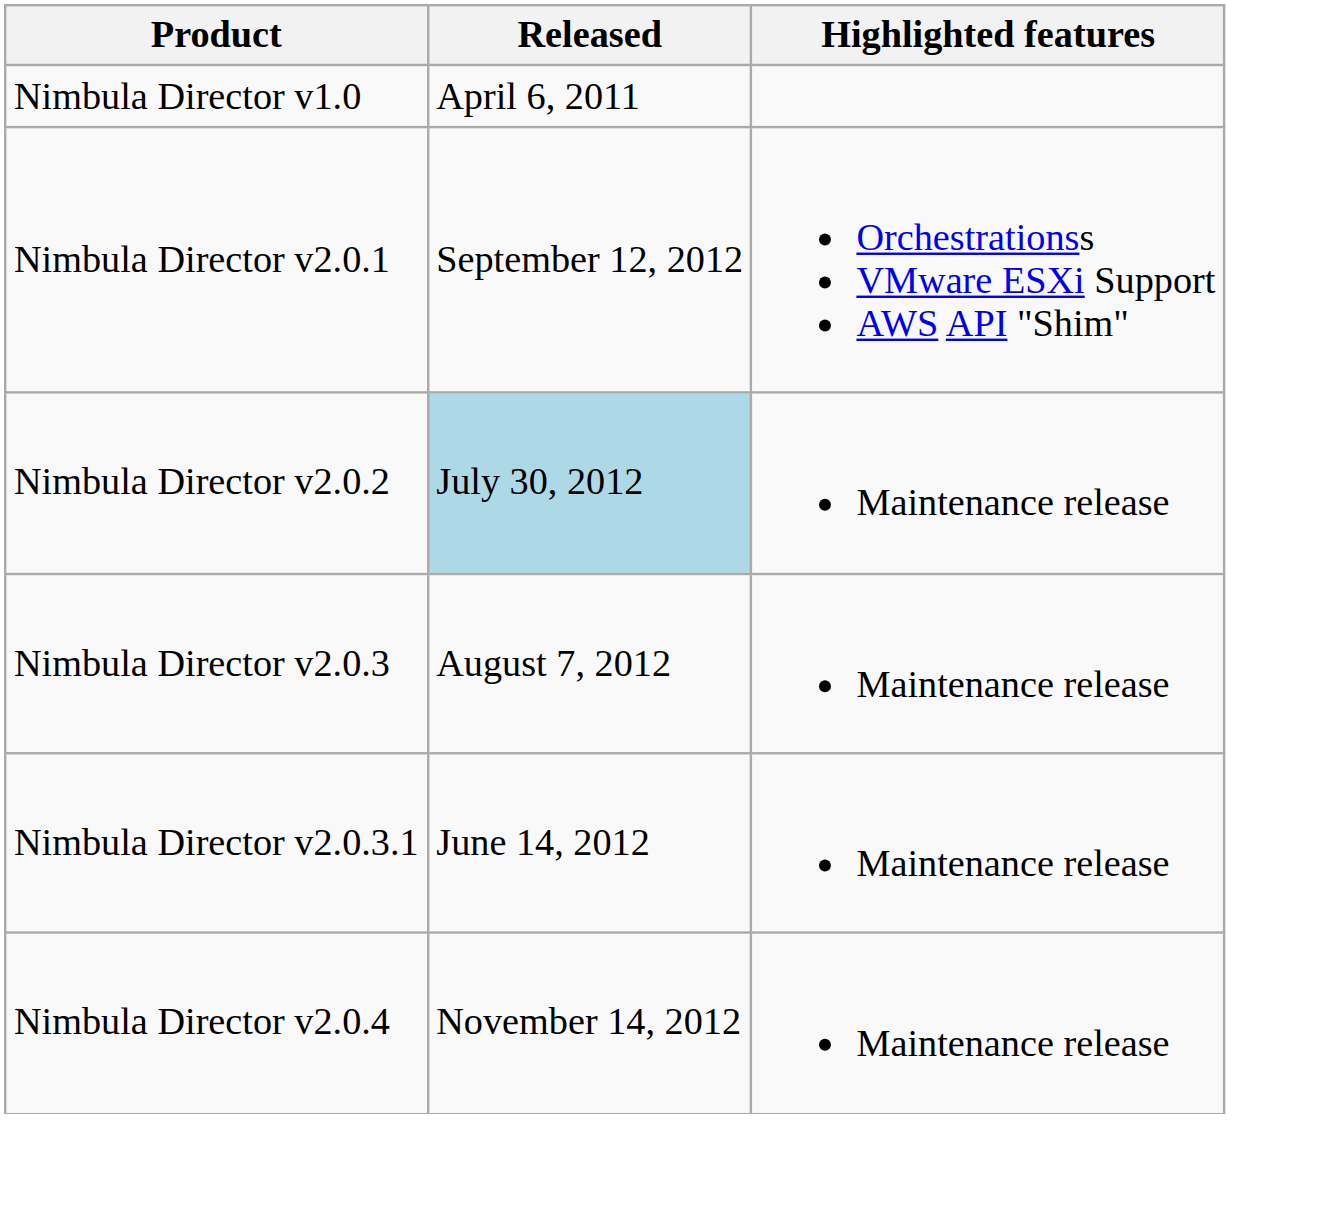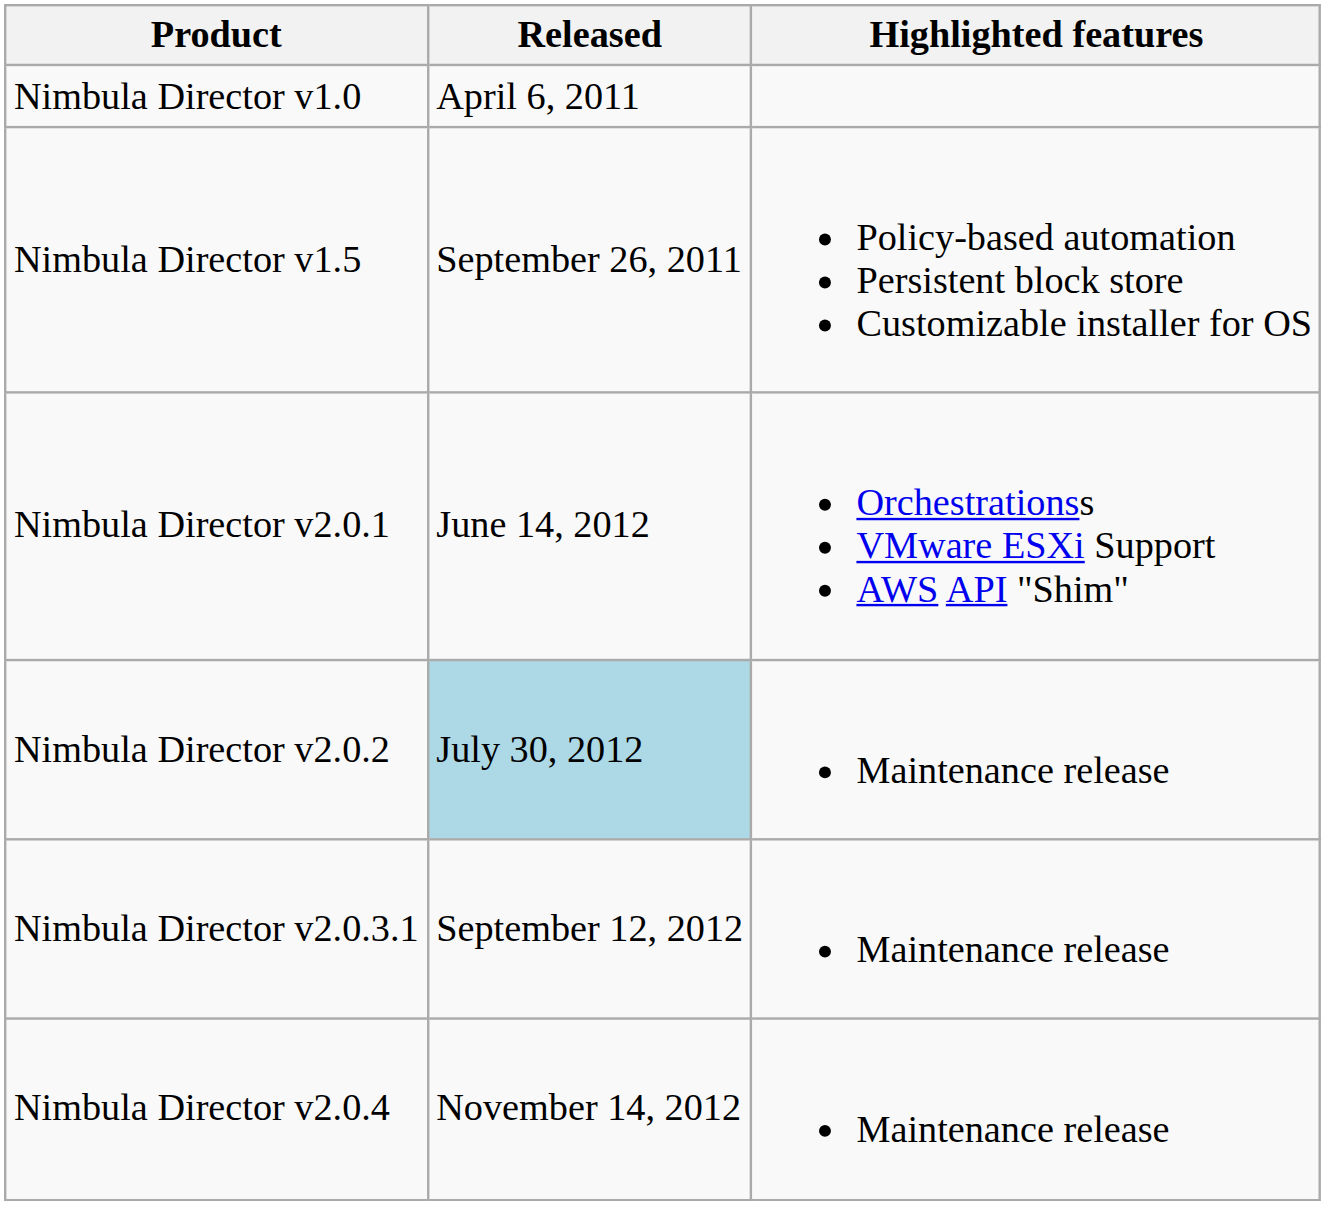+ row: Nimbula Director v1.5 | September 26, 2011 | Policy-based automation Persistent block store Customizable installer for OS
Nimbula Director v2.0.1 | Released: September 12, 2012 -> June 14, 2012
- row: Nimbula Director v2.0.3 | August 7, 2012 | Maintenance release
Nimbula Director v2.0.3.1 | Released: June 14, 2012 -> September 12, 2012
